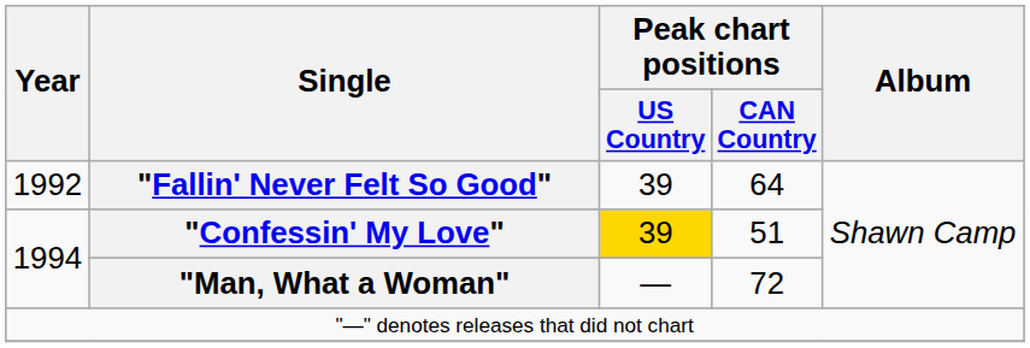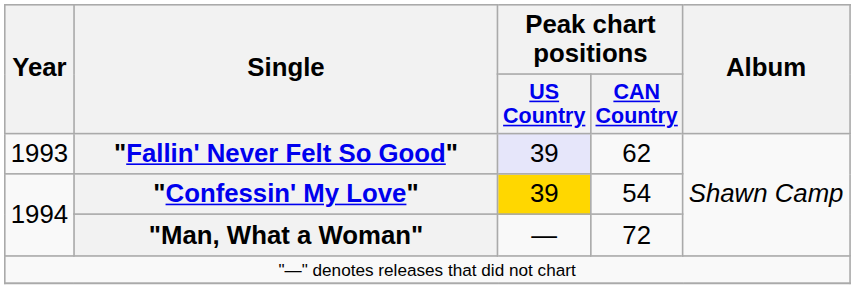"Fallin' Never Felt So Good" | Year: 1992 -> 1993
"Fallin' Never Felt So Good" | Peak chart positions / US Country: no background -> lavender background
"Fallin' Never Felt So Good" | Peak chart positions / CAN Country: 64 -> 62
"Confessin' My Love" | Peak chart positions / CAN Country: 51 -> 54
